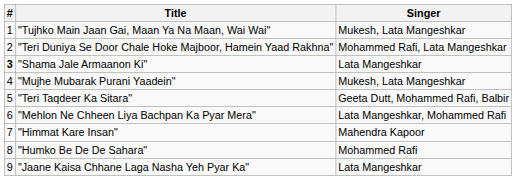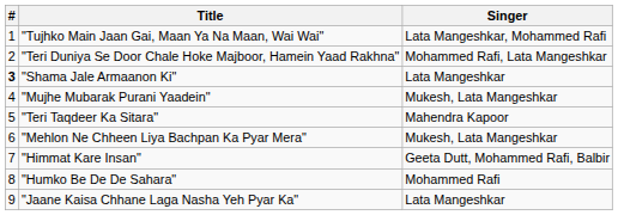"Tujhko Main Jaan Gai, Maan Ya Na Maan, Wai Wai" | Singer: Mukesh, Lata Mangeshkar -> Lata Mangeshkar, Mohammed Rafi
"Teri Taqdeer Ka Sitara" | Singer: Geeta Dutt, Mohammed Rafi, Balbir -> Mahendra Kapoor
"Mehlon Ne Chheen Liya Bachpan Ka Pyar Mera" | Singer: Lata Mangeshkar, Mohammed Rafi -> Mukesh, Lata Mangeshkar
"Himmat Kare Insan" | Singer: Mahendra Kapoor -> Geeta Dutt, Mohammed Rafi, Balbir
